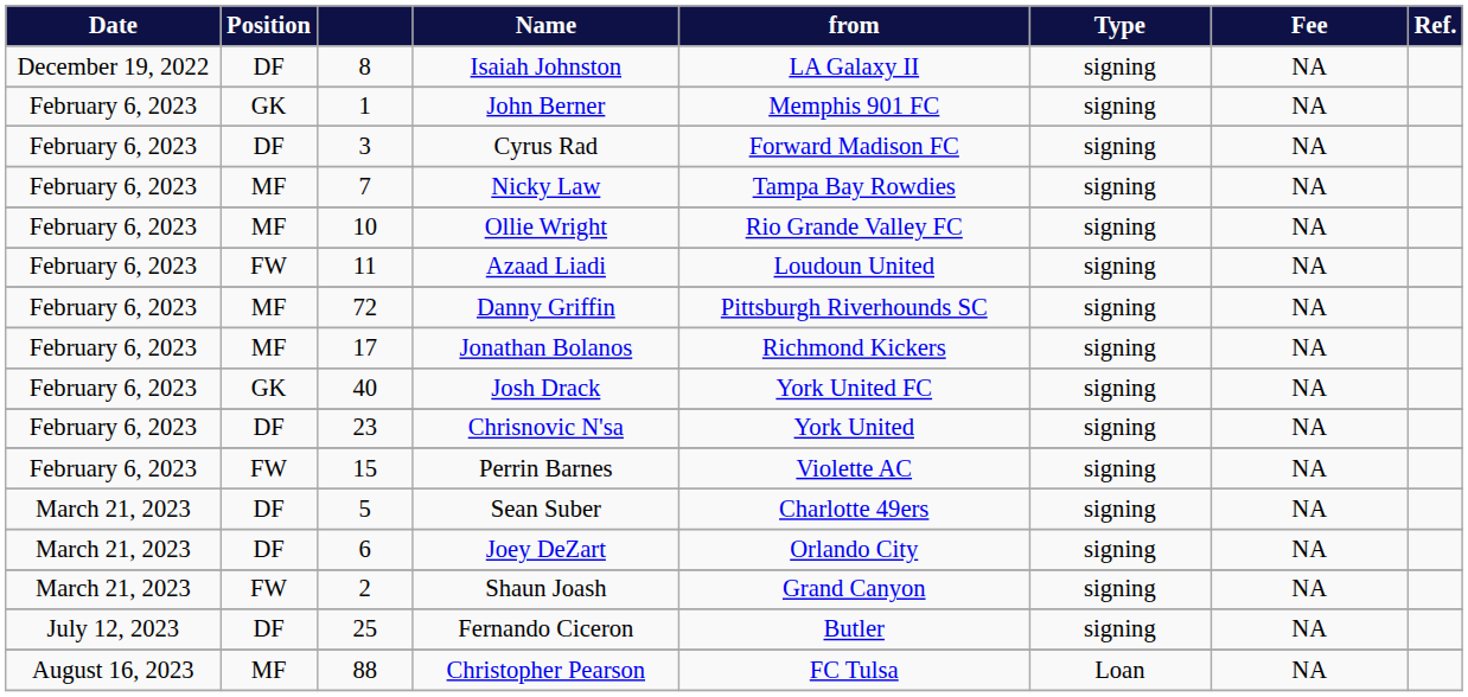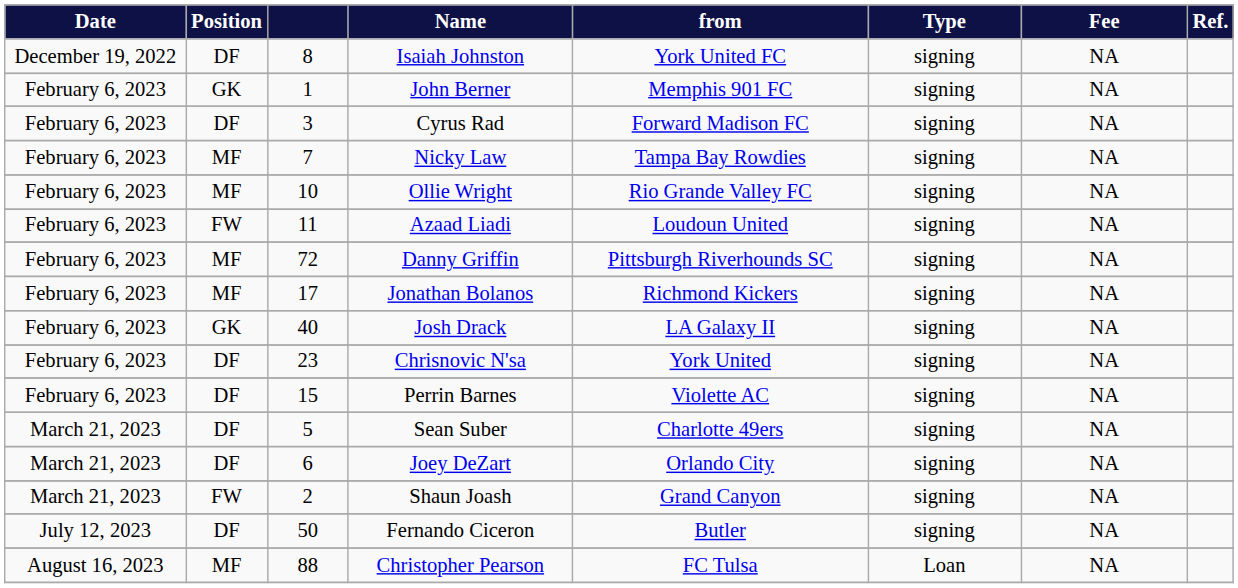Isaiah Johnston | from: LA Galaxy II -> York United FC
Josh Drack | from: York United FC -> LA Galaxy II
Perrin Barnes | Position: FW -> DF
Fernando Ciceron | column 3: 25 -> 50
